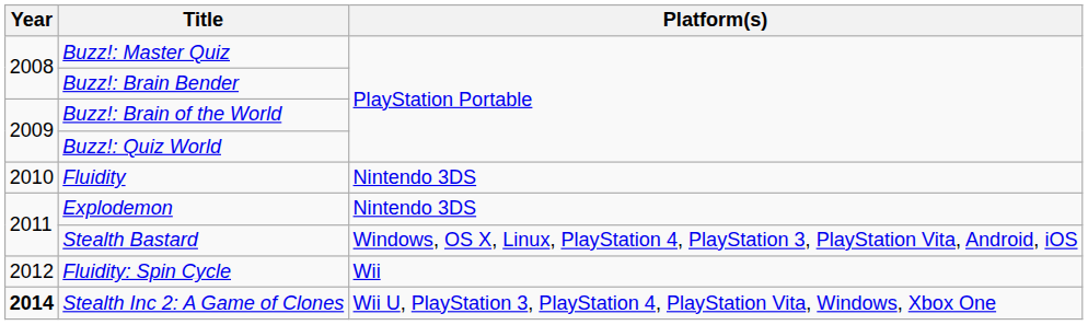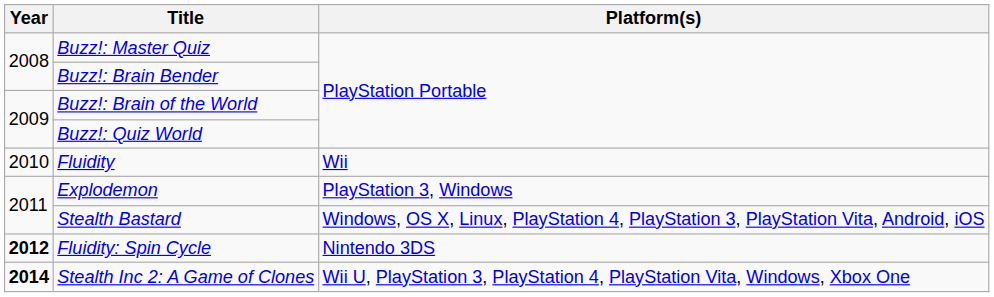Fluidity | Platform(s): Nintendo 3DS -> Wii
Explodemon | Platform(s): Nintendo 3DS -> PlayStation 3, Windows
Fluidity: Spin Cycle | Year: normal -> bold
Fluidity: Spin Cycle | Platform(s): Wii -> Nintendo 3DS
